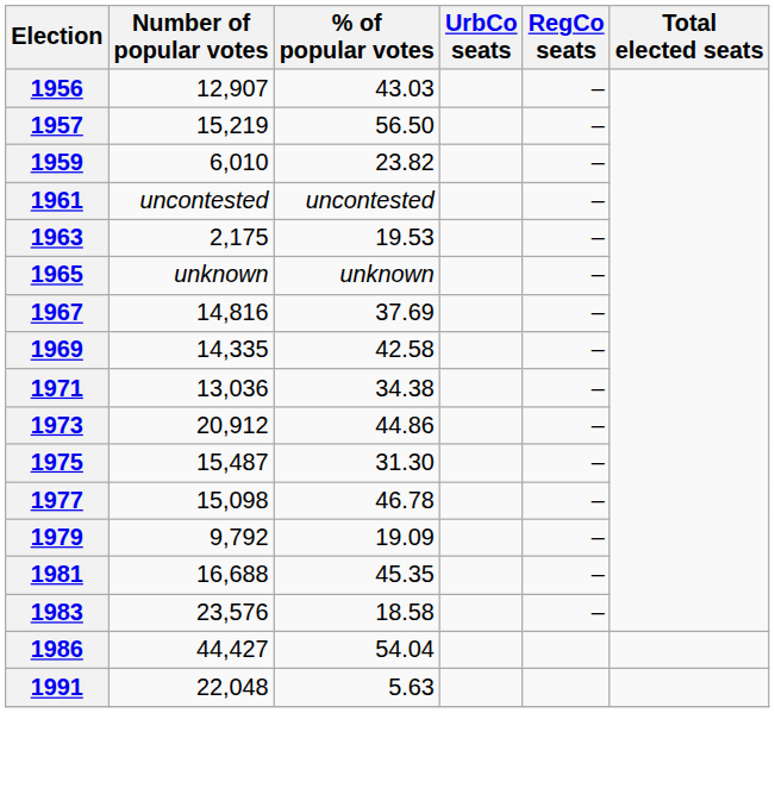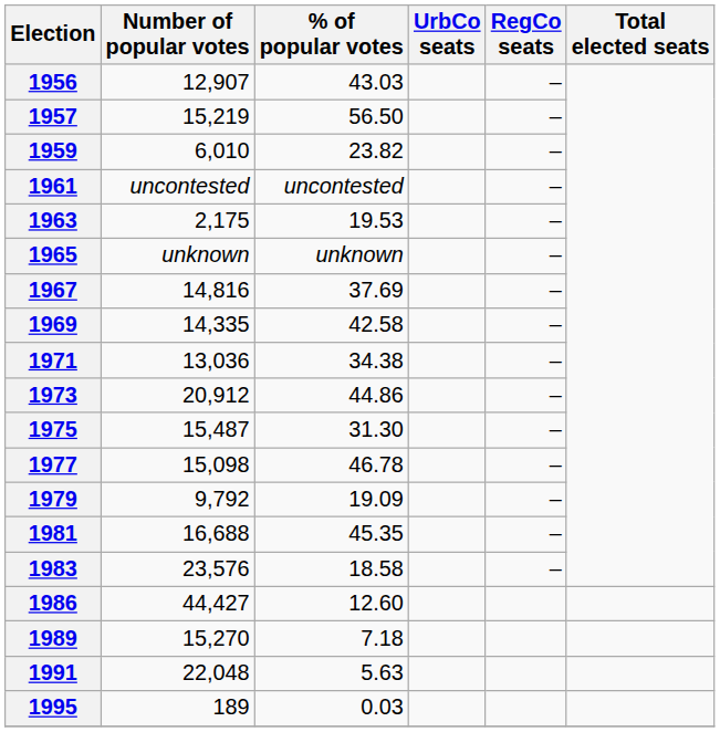1986 | % of popular votes: 54.04 -> 12.60
+ row: 1989 | 15,270 | 7.18
+ row: 1995 | 189 | 0.03
